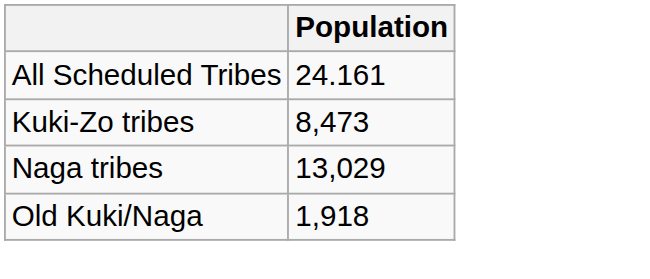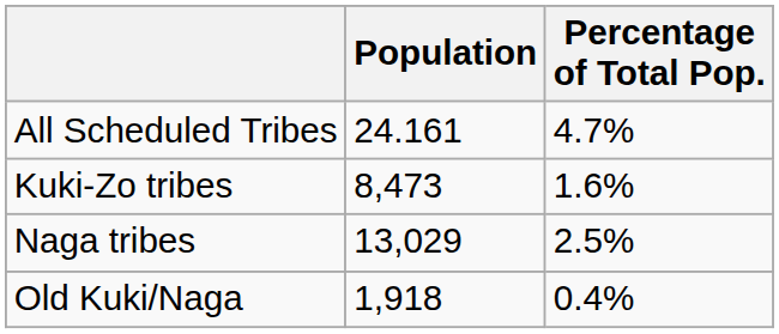+ column: Percentage of Total Pop. | 4.7% | 1.6% | 2.5% | 0.4%
